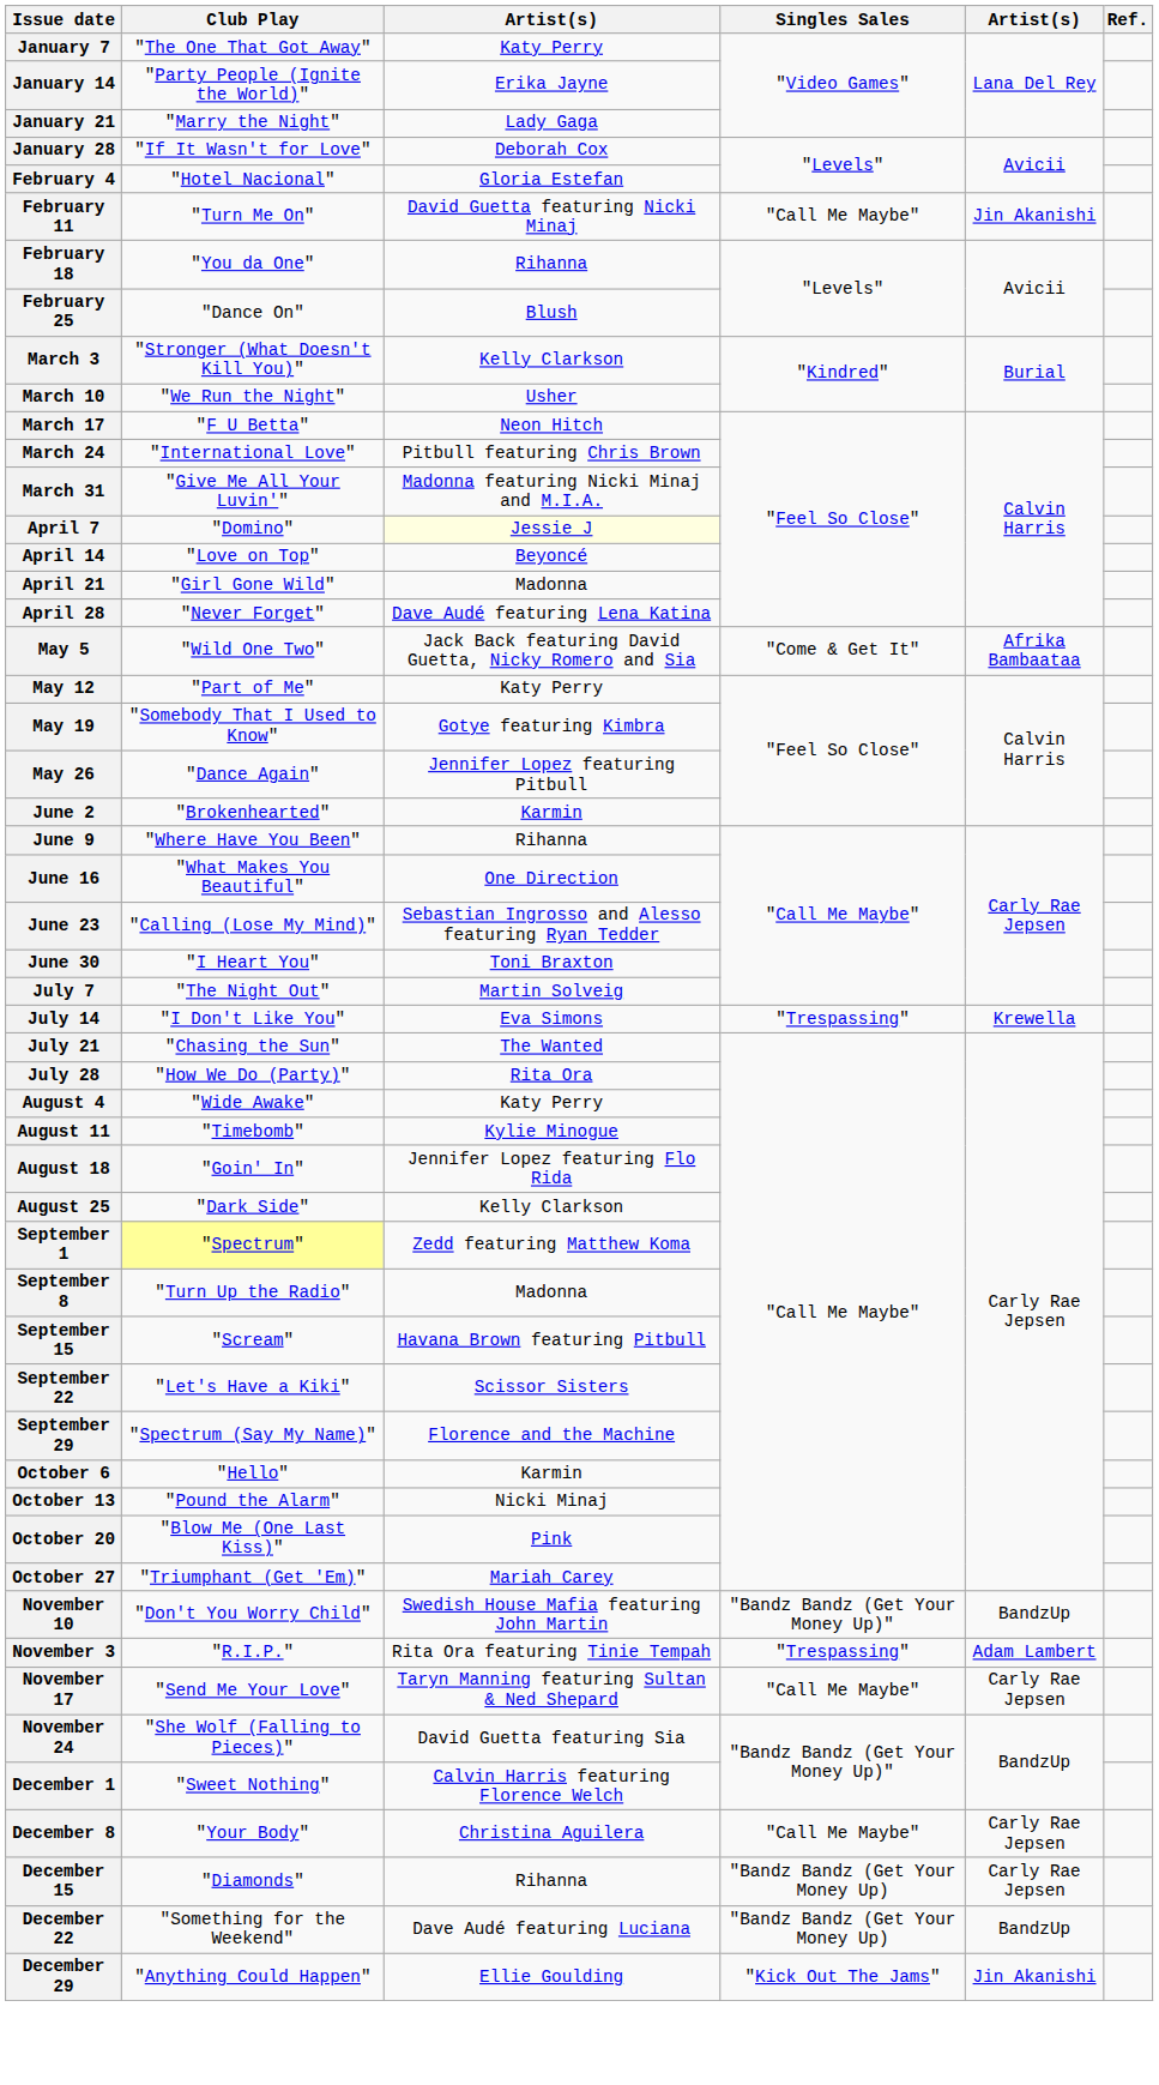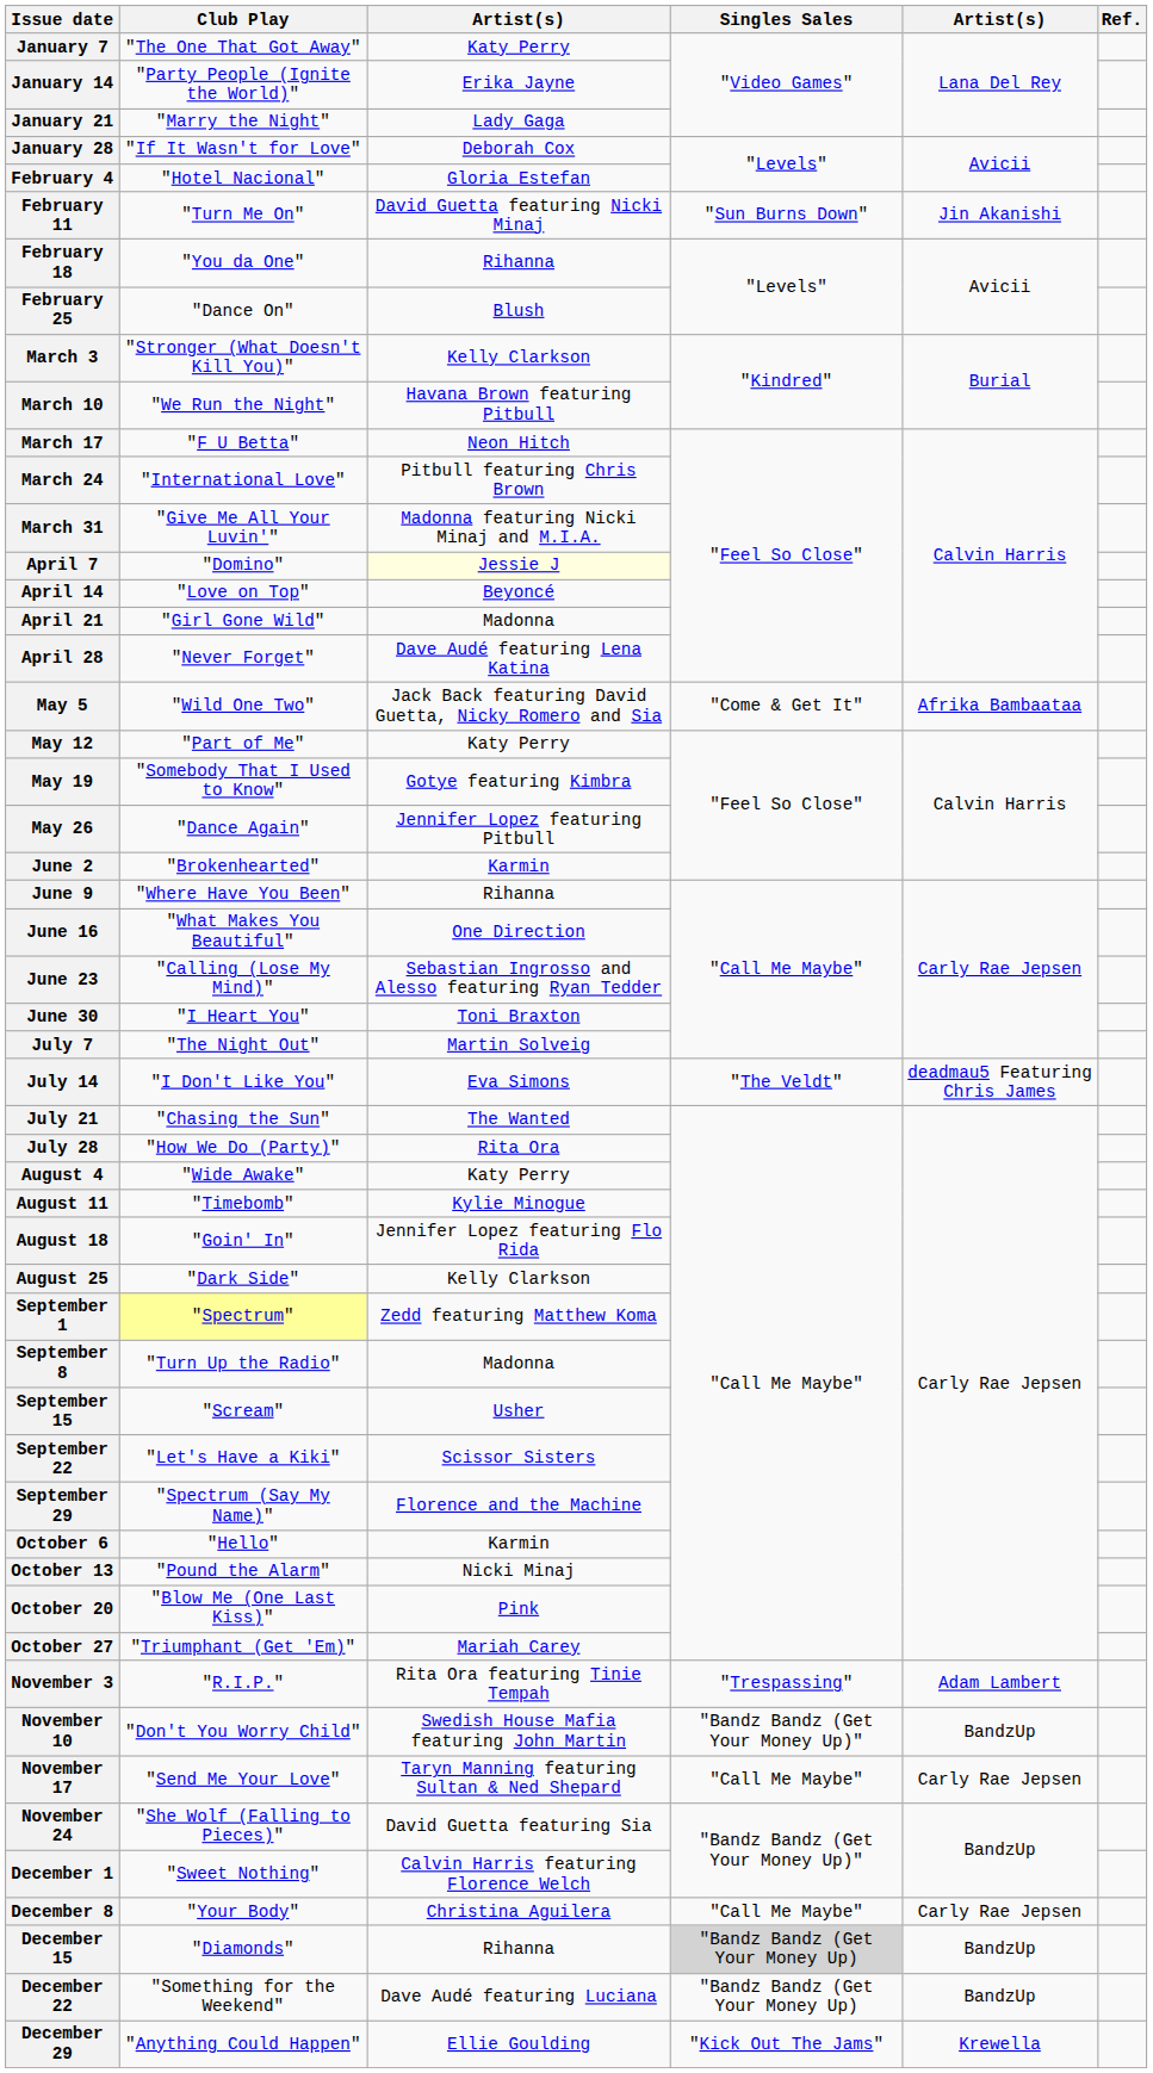February 11 | Singles Sales: "Call Me Maybe" -> "Sun Burns Down"
March 10 | column 3: Usher -> Havana Brown featuring Pitbull
July 14 | Singles Sales: "Trespassing" -> "The Veldt"
July 14 | column 5: Krewella -> deadmau5 Featuring Chris James
September 15 | column 3: Havana Brown featuring Pitbull -> Usher
rows swapped: November 3 <-> November 10
December 15 | Singles Sales: no background -> lightgrey background
December 15 | column 5: Carly Rae Jepsen -> BandzUp
December 29 | column 5: Jin Akanishi -> Krewella
